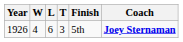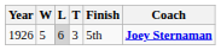1926 | W: 4 -> 5
1926 | L: no background -> lightgrey background
